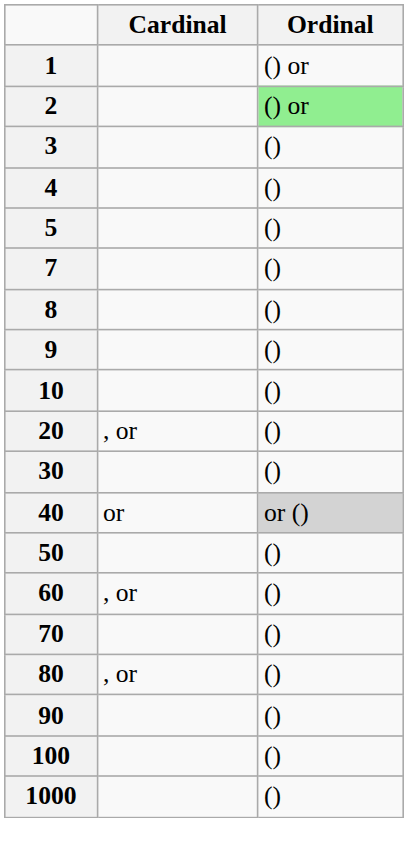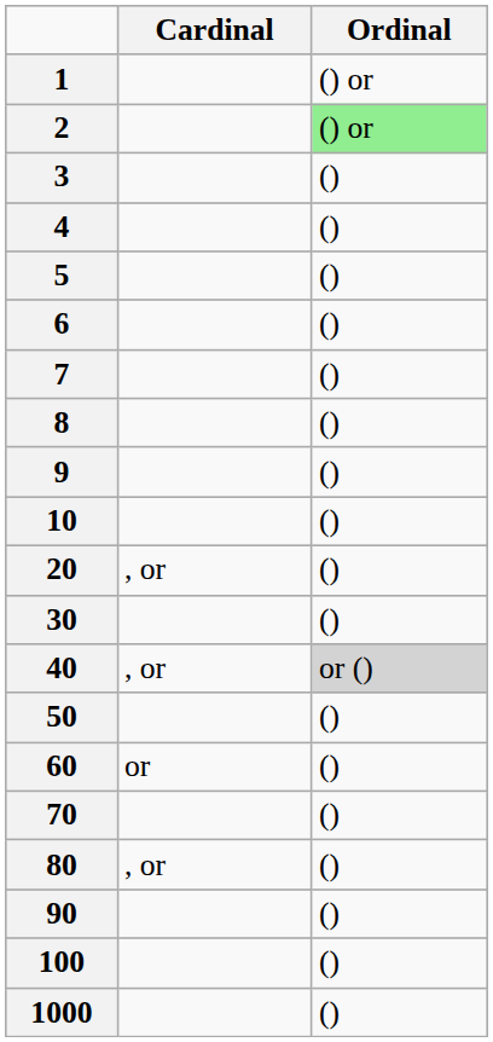+ row: 6 | ()
40 | Cardinal: or -> , or
60 | Cardinal: , or -> or
